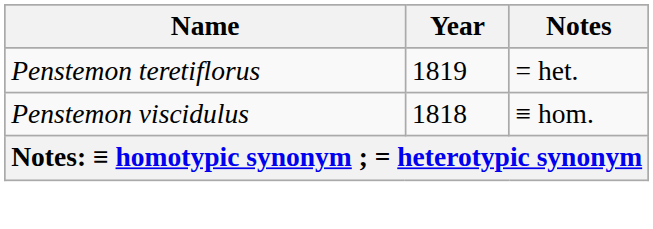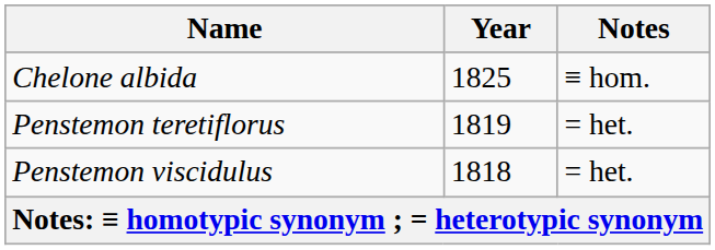+ row: Chelone albida | 1825 | ≡ hom.
Penstemon viscidulus | Notes: ≡ hom. -> = het.
